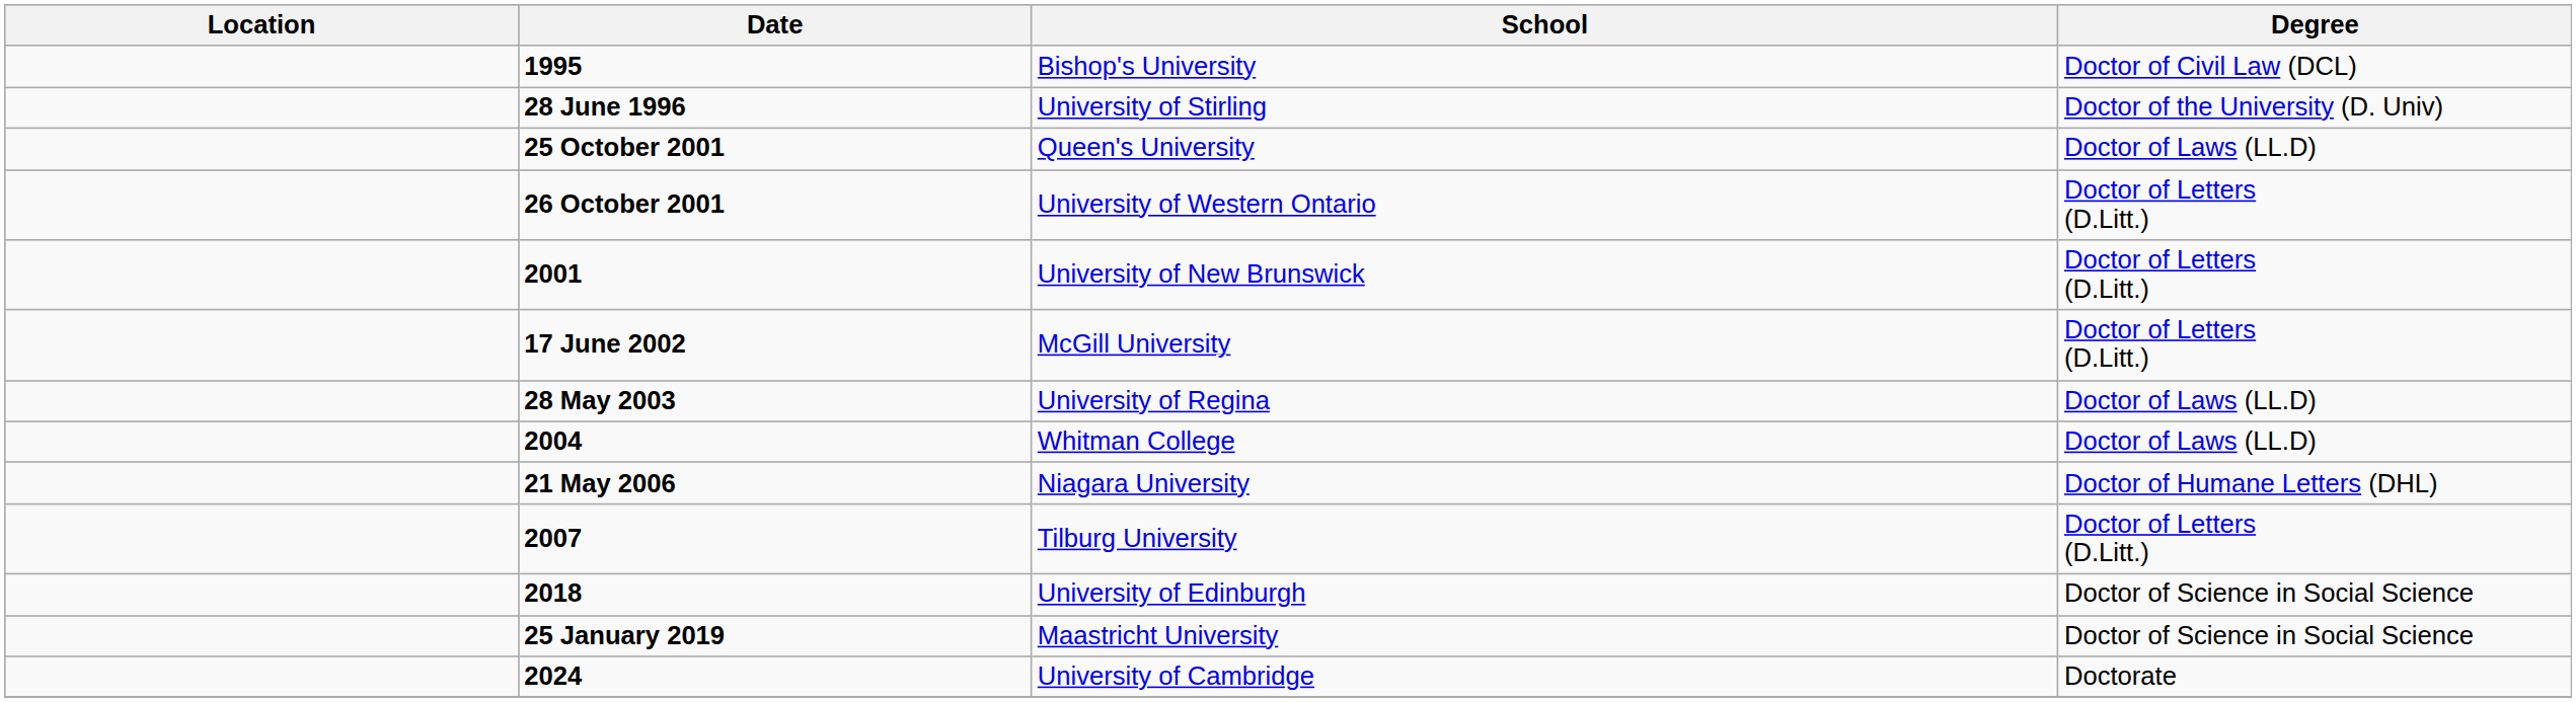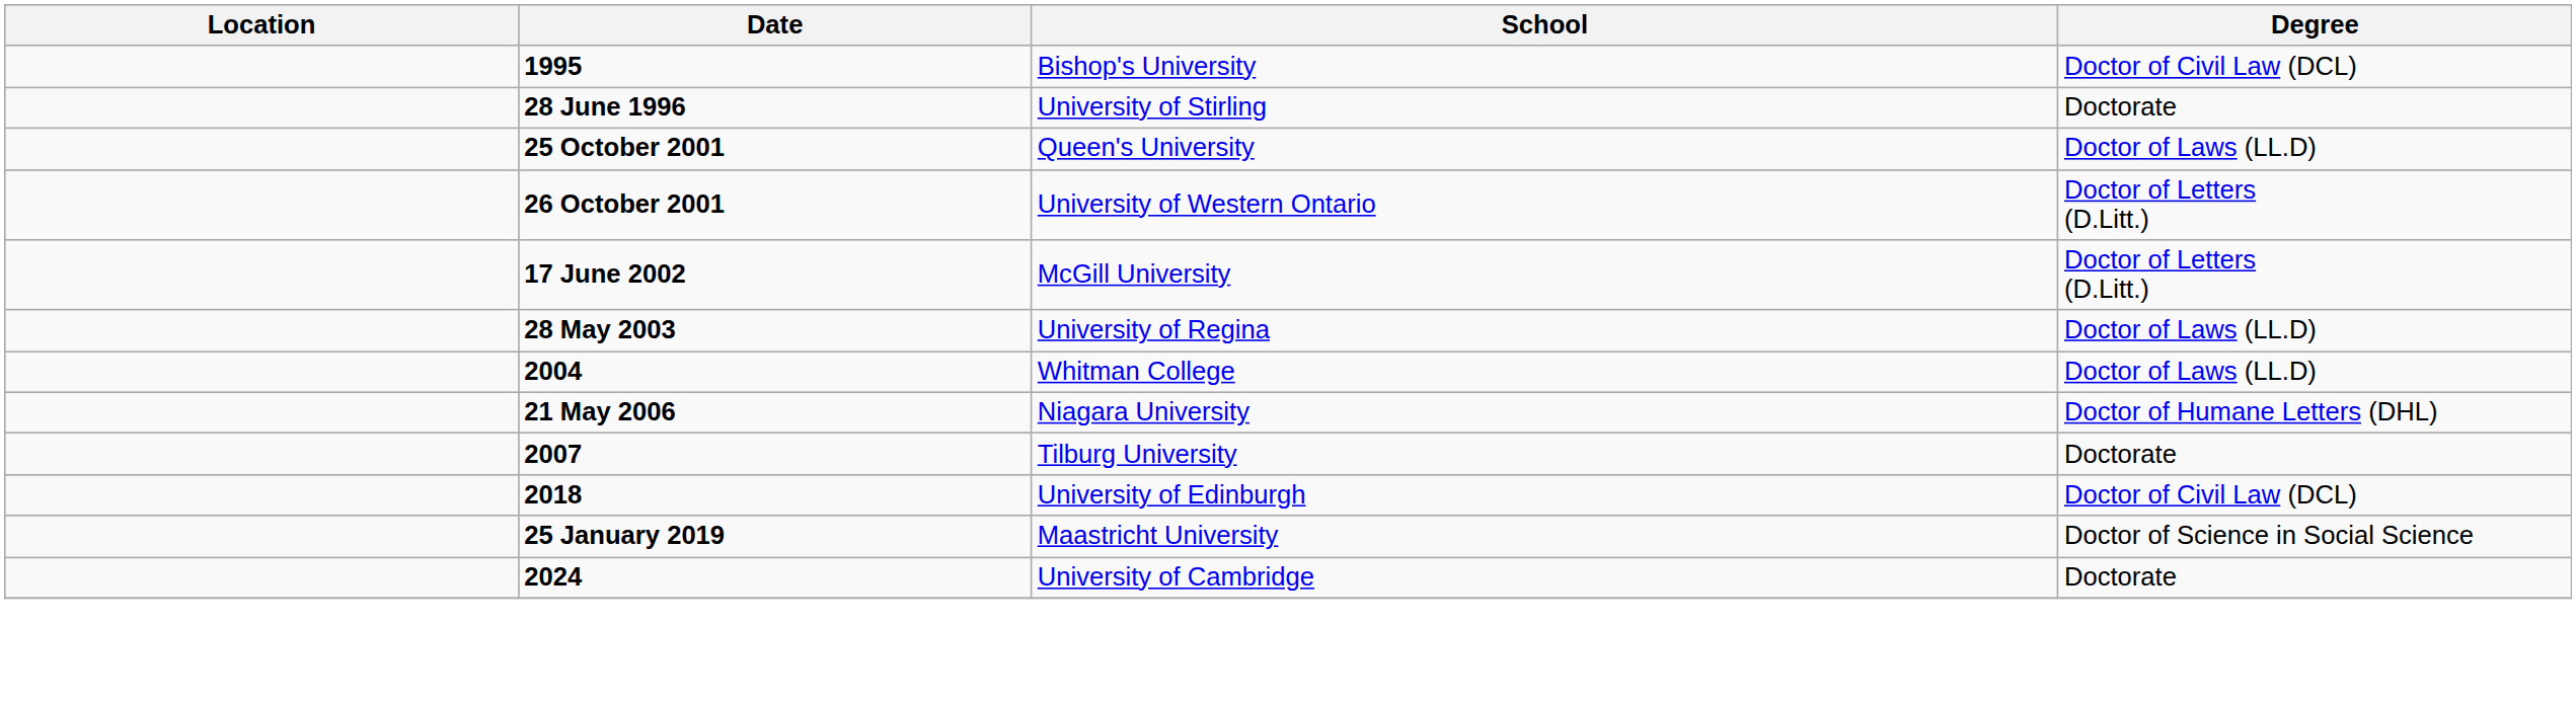28 June 1996 | Degree: Doctor of the University (D. Univ) -> Doctorate
- row: 2001 | University of New Brunswick | Doctor of Letters (D.Litt.)
2007 | Degree: Doctor of Letters (D.Litt.) -> Doctorate
2018 | Degree: Doctor of Science in Social Science -> Doctor of Civil Law (DCL)
